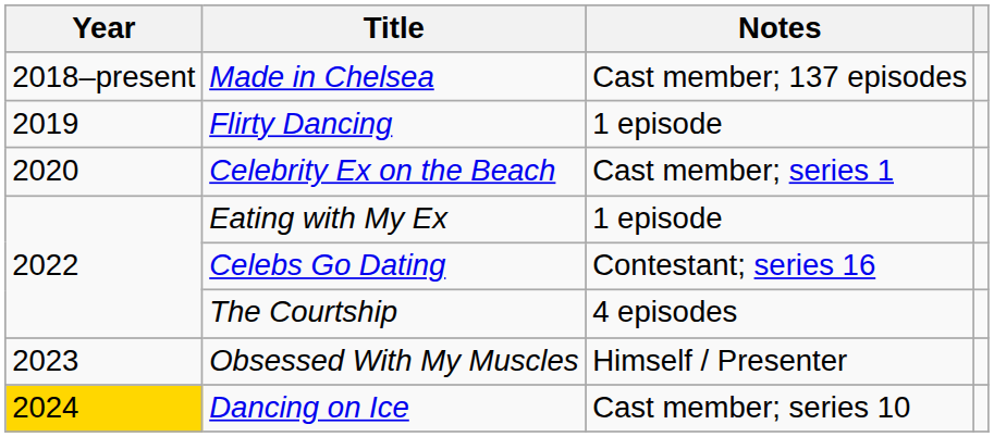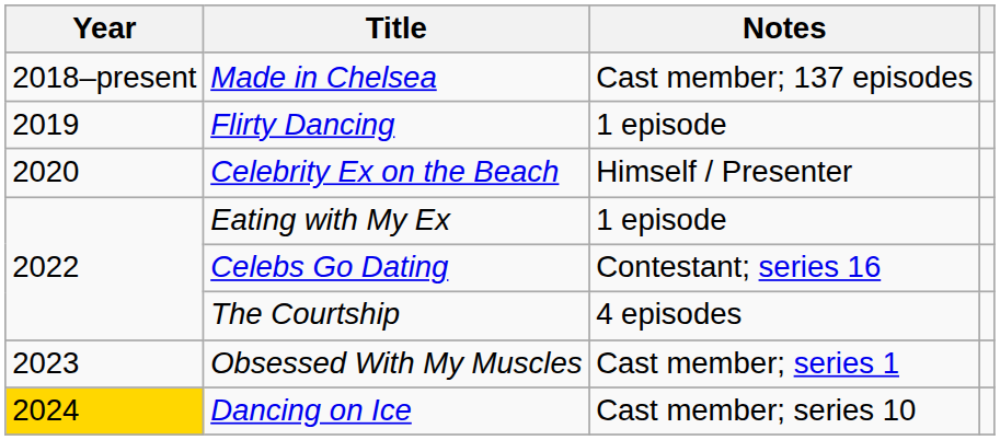Celebrity Ex on the Beach | Notes: Cast member; series 1 -> Himself / Presenter
Obsessed With My Muscles | Notes: Himself / Presenter -> Cast member; series 1
